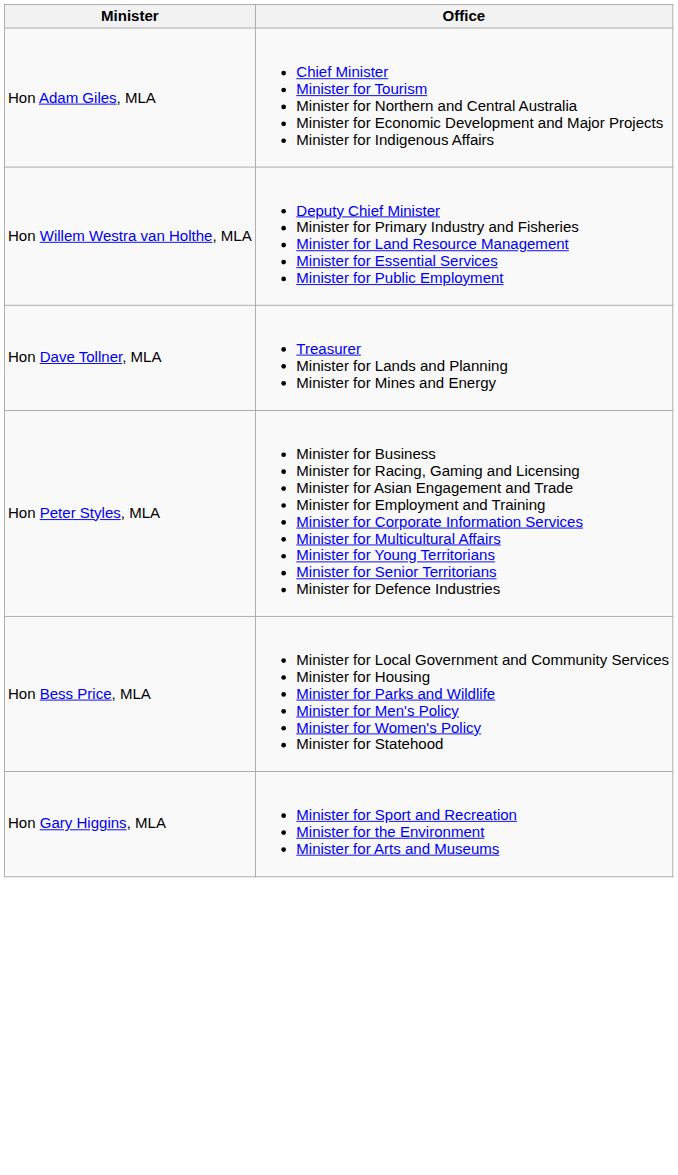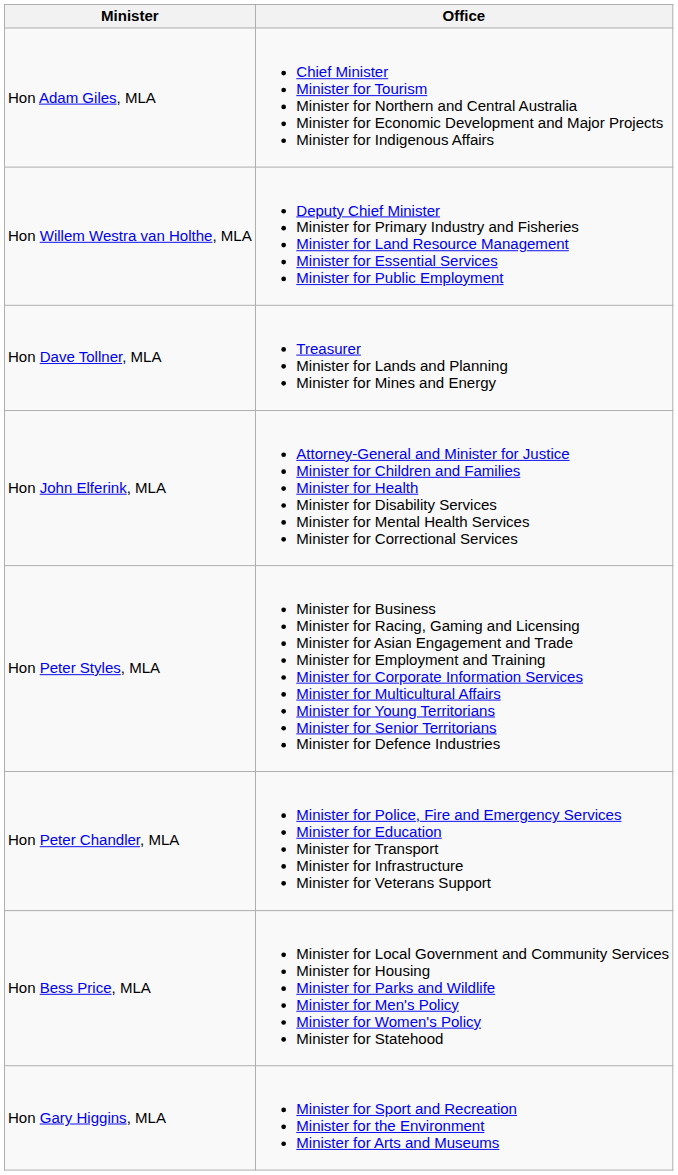+ row: Hon John Elferink, MLA | Attorney-General and Minister for Justice Minister for Children and Families Minister for Health Minister for Disability Services Minister for Mental Health Services Minister for Correctional Services
+ row: Hon Peter Chandler, MLA | Minister for Police, Fire and Emergency Services Minister for Education Minister for Transport Minister for Infrastructure Minister for Veterans Support
